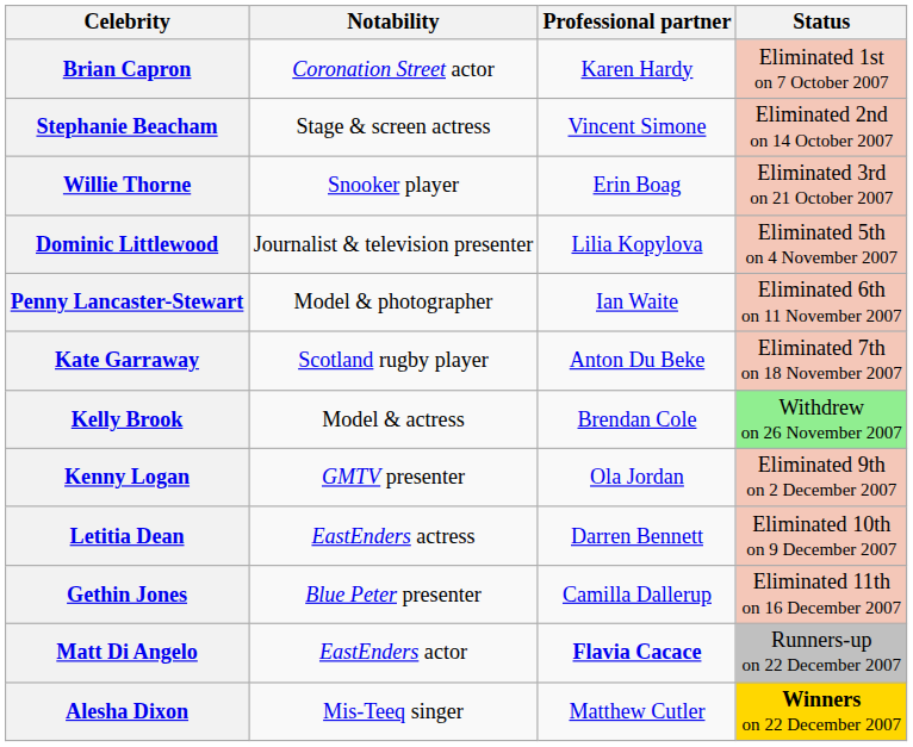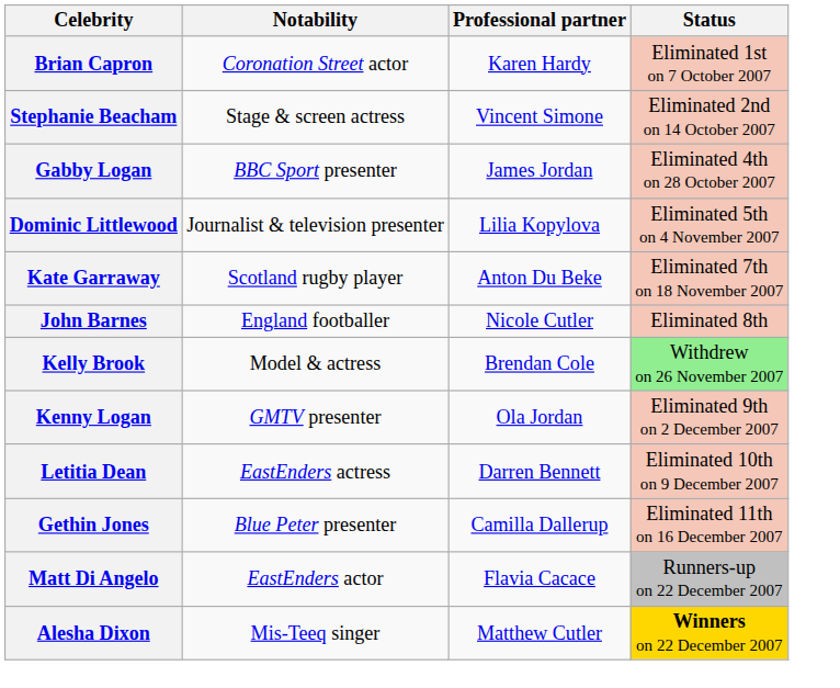- row: Willie Thorne | Snooker player | Erin Boag | Eliminated 3rd on 21 October 2007
+ row: Gabby Logan | BBC Sport presenter | James Jordan | Eliminated 4th on 28 October 2007
- row: Penny Lancaster-Stewart | Model & photographer | Ian Waite | Eliminated 6th on 11 November 2007
+ row: John Barnes | England footballer | Nicole Cutler | Eliminated 8th
Matt Di Angelo | Professional partner: bold -> normal
